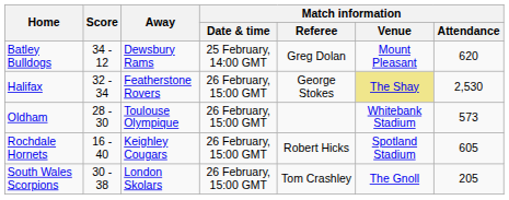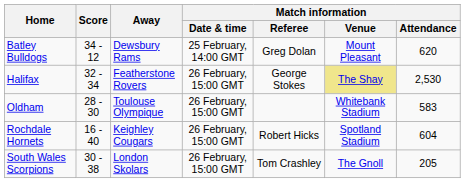Oldham | Match information / Attendance: 573 -> 583
Rochdale Hornets | Match information / Attendance: 605 -> 604
